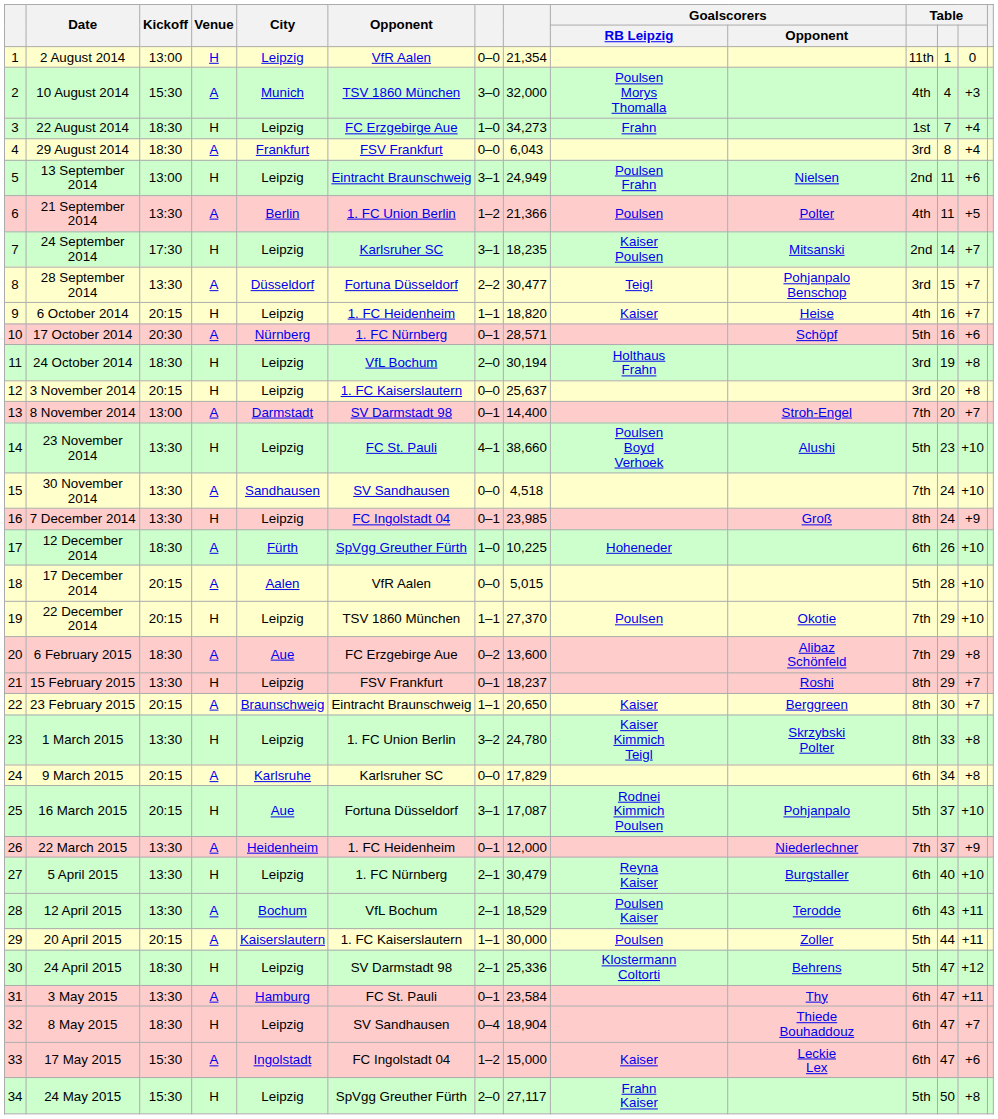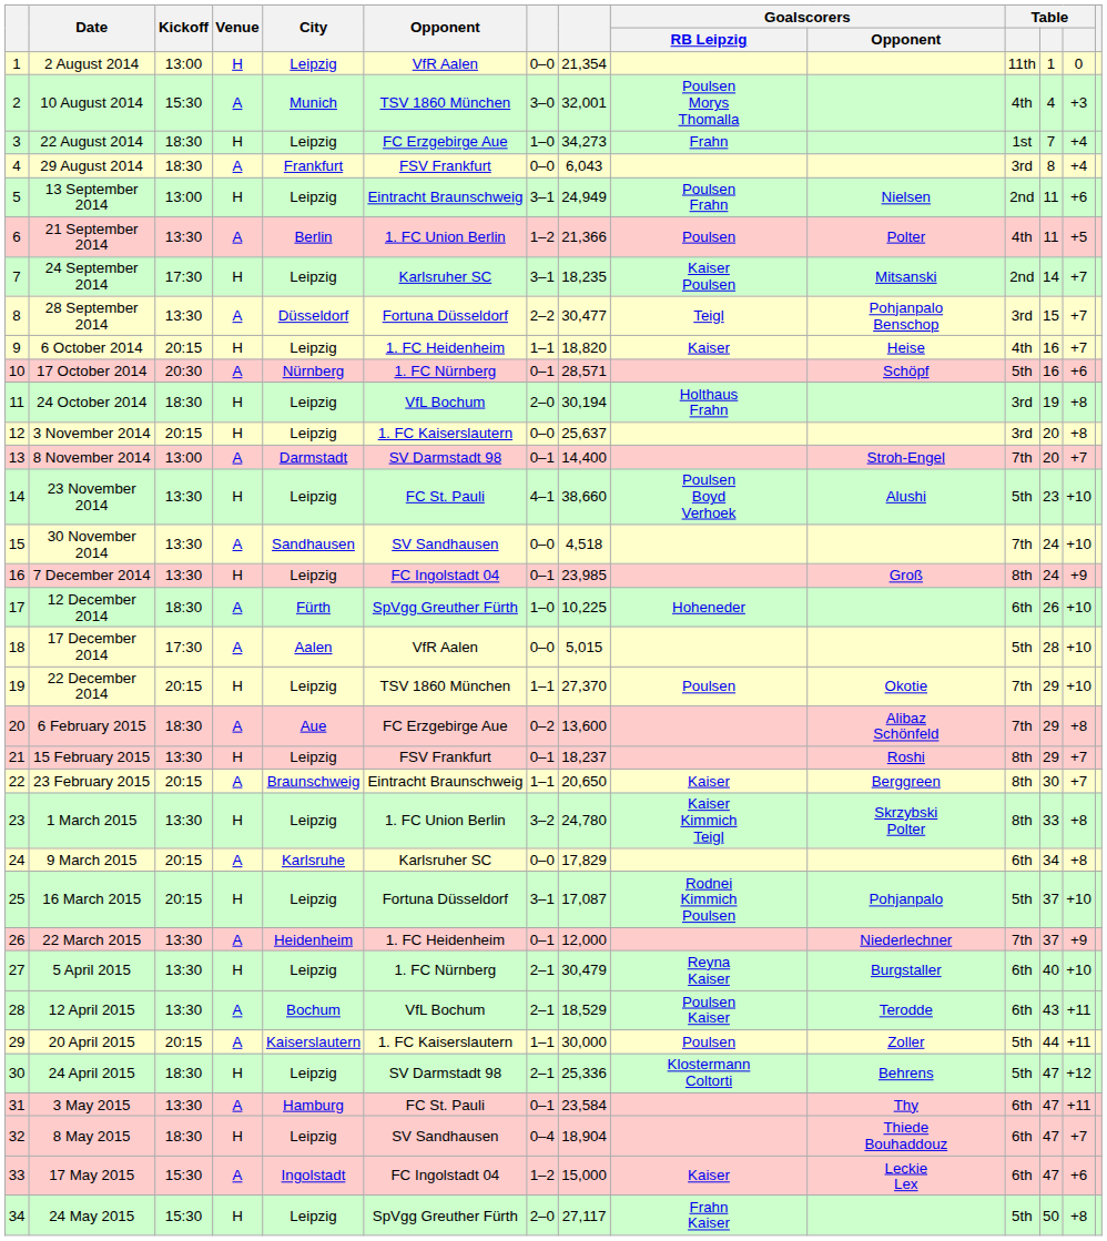10 August 2014 | column 8: 32,000 -> 32,001
17 December 2014 | Kickoff: 20:15 -> 17:30
16 March 2015 | City: Aue -> Leipzig
